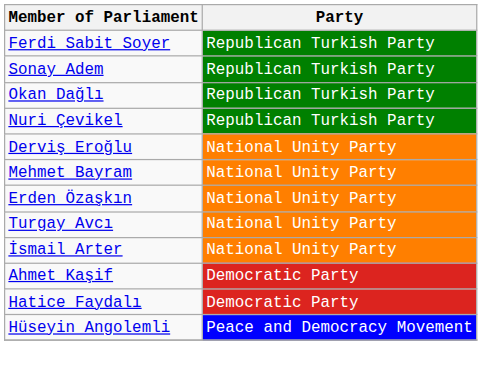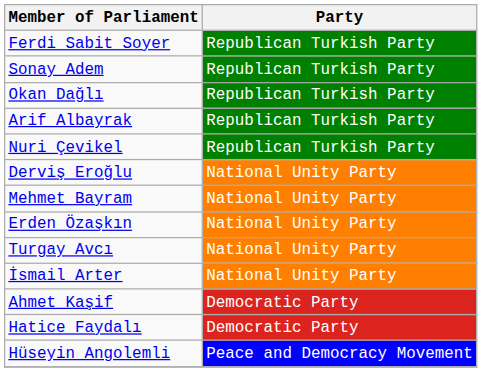+ row: Arif Albayrak | Republican Turkish Party
